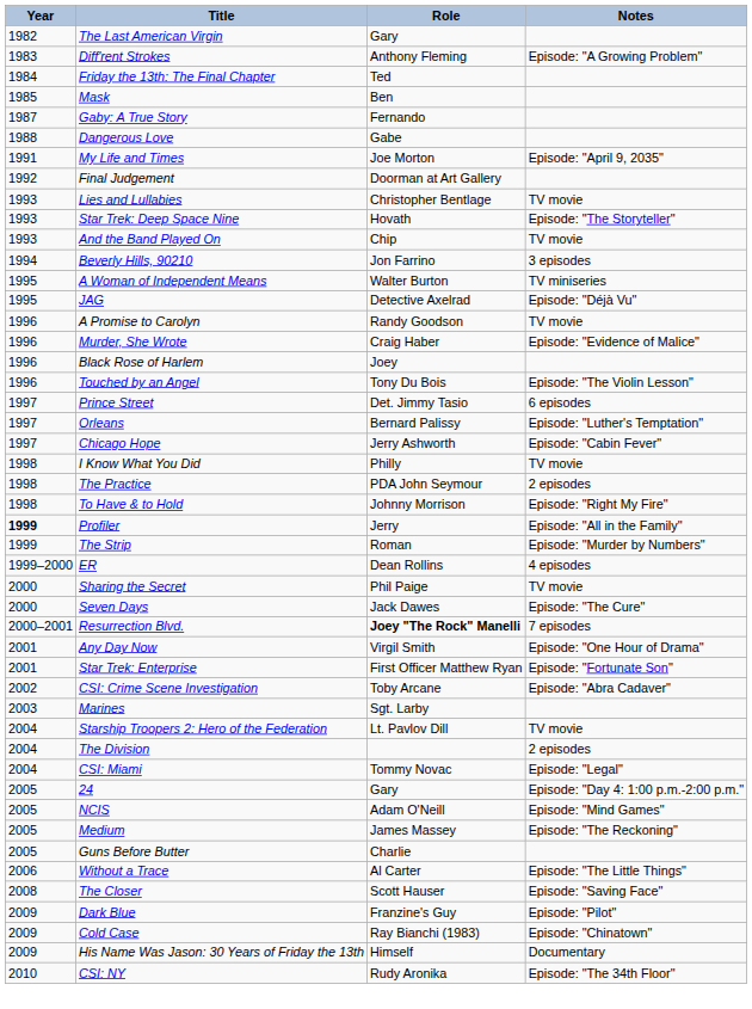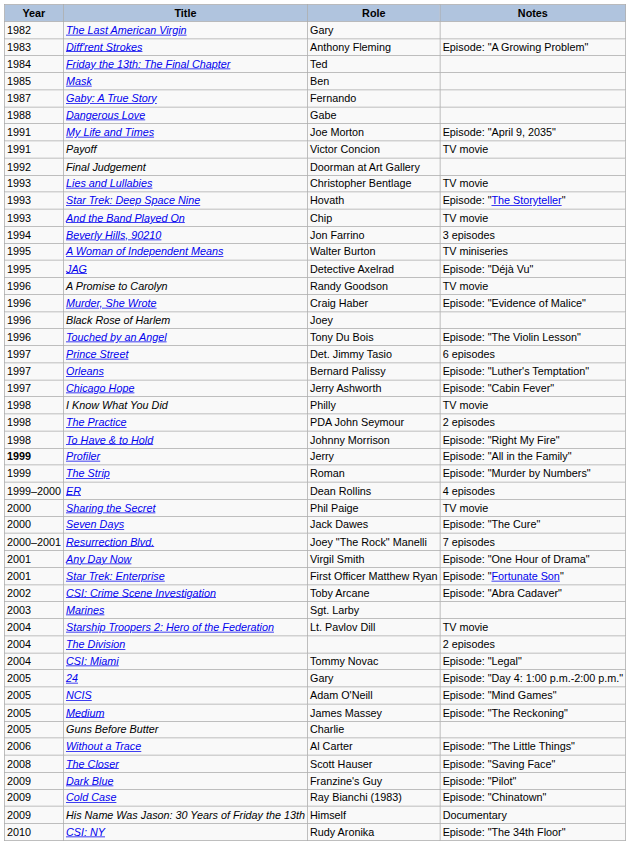+ row: 1991 | Payoff | Victor Concion | TV movie
Resurrection Blvd. | Role: bold -> normal
